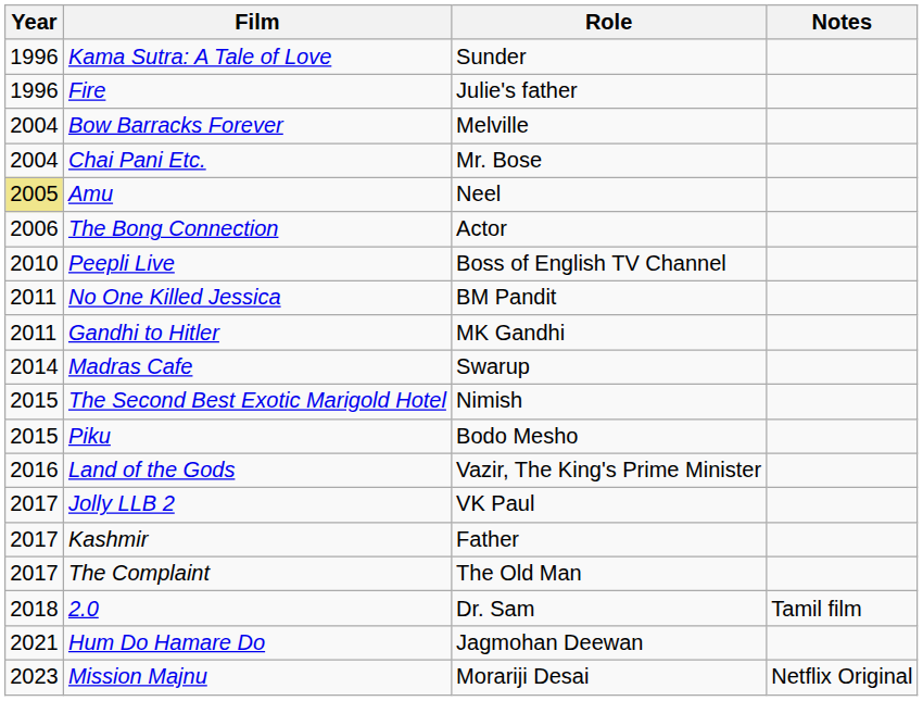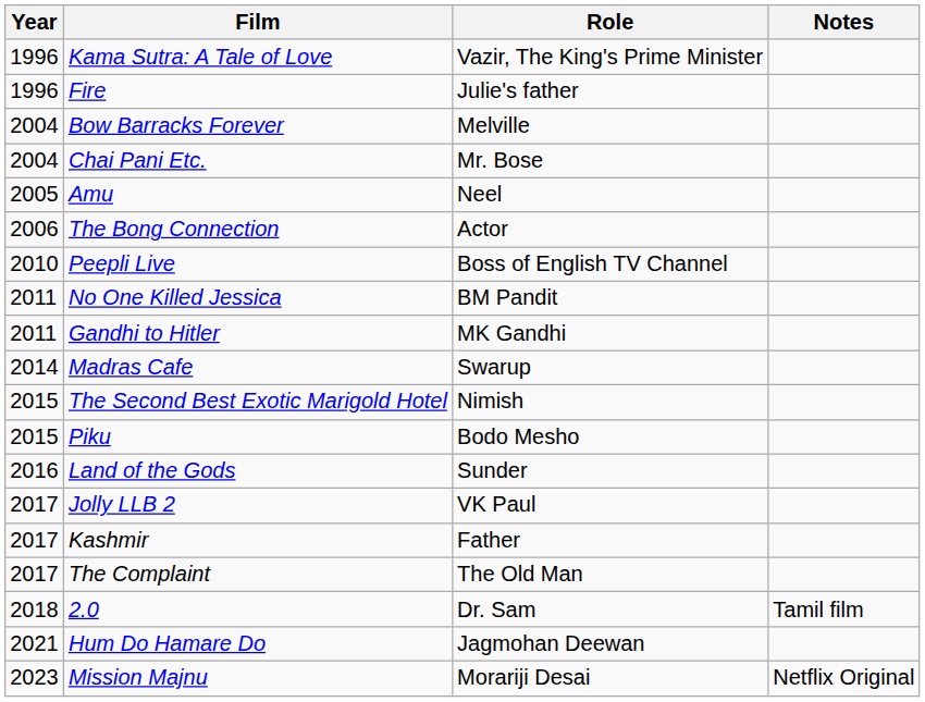Kama Sutra: A Tale of Love | Role: Sunder -> Vazir, The King's Prime Minister
Amu | Year: khaki background -> no background
Land of the Gods | Role: Vazir, The King's Prime Minister -> Sunder
